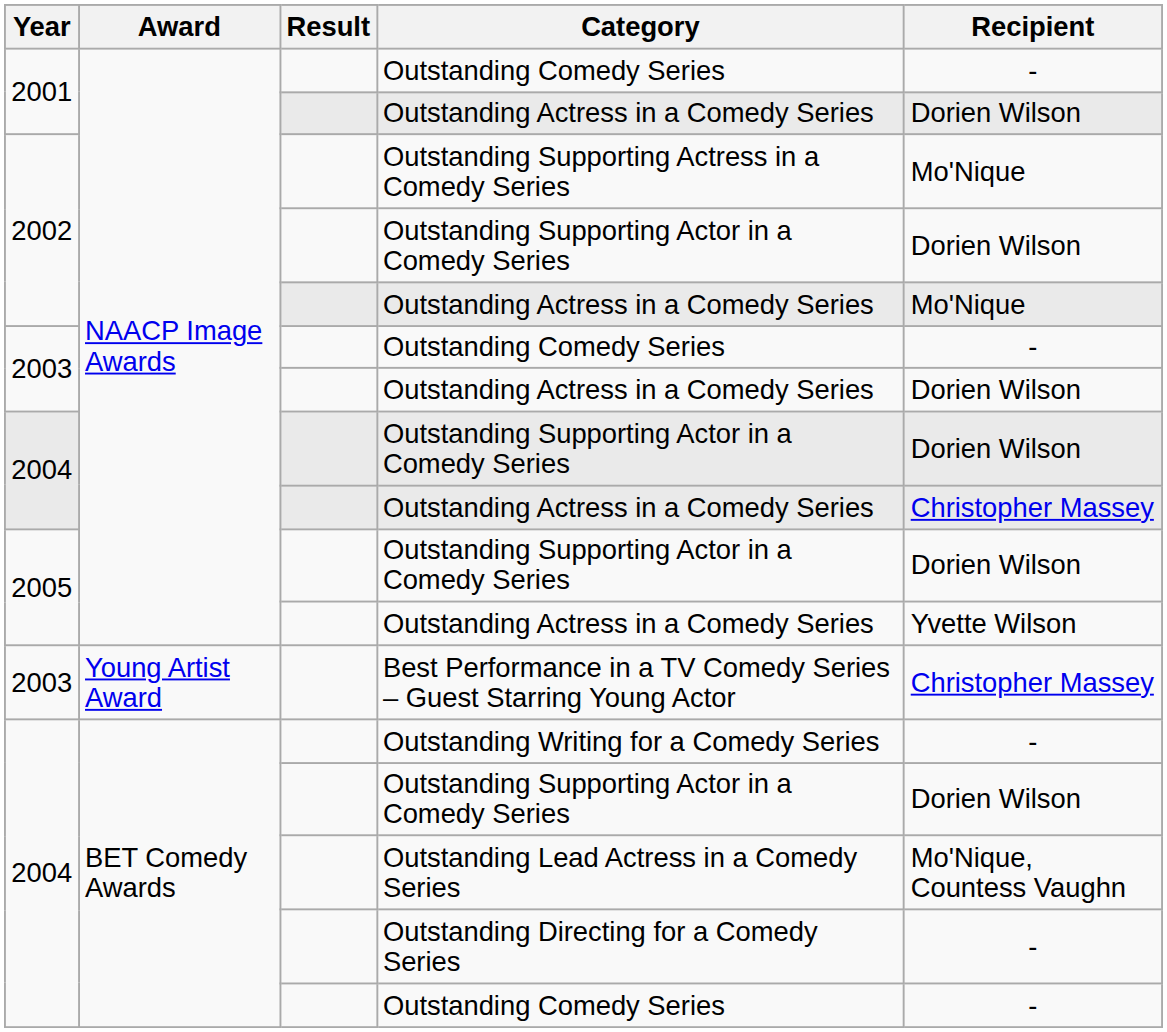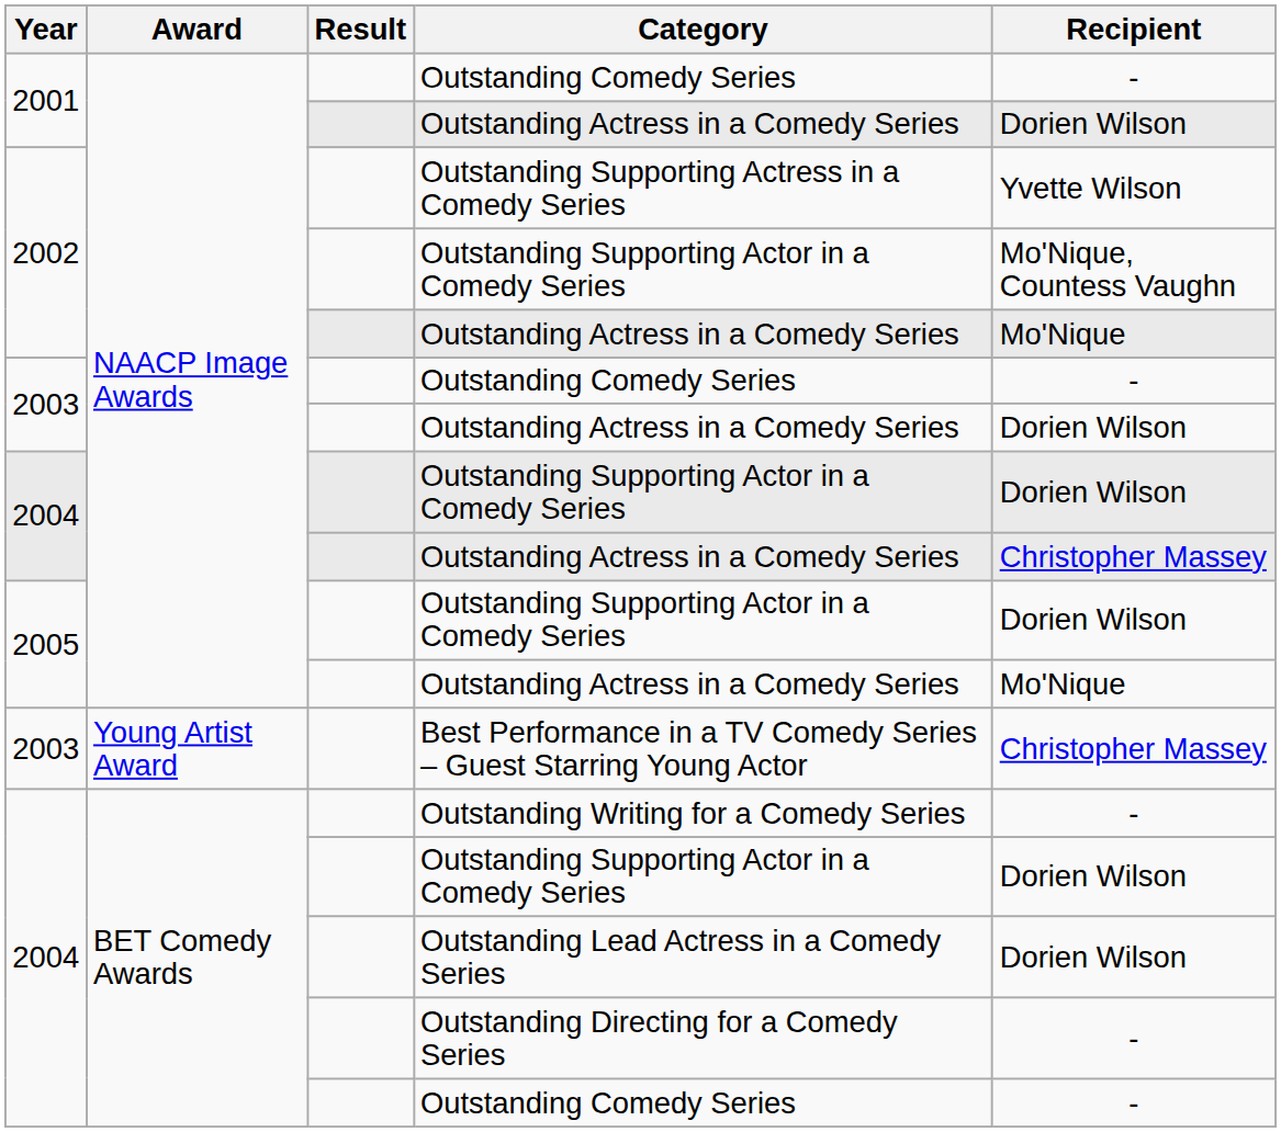Outstanding Supporting Actress in a Comedy Series | Recipient: Mo'Nique -> Yvette Wilson
2002 / Outstanding Supporting Actor in a Comedy Series | Recipient: Dorien Wilson -> Mo'Nique, Countess Vaughn
2005 / Outstanding Actress in a Comedy Series | Recipient: Yvette Wilson -> Mo'Nique
Outstanding Lead Actress in a Comedy Series | Recipient: Mo'Nique, Countess Vaughn -> Dorien Wilson
